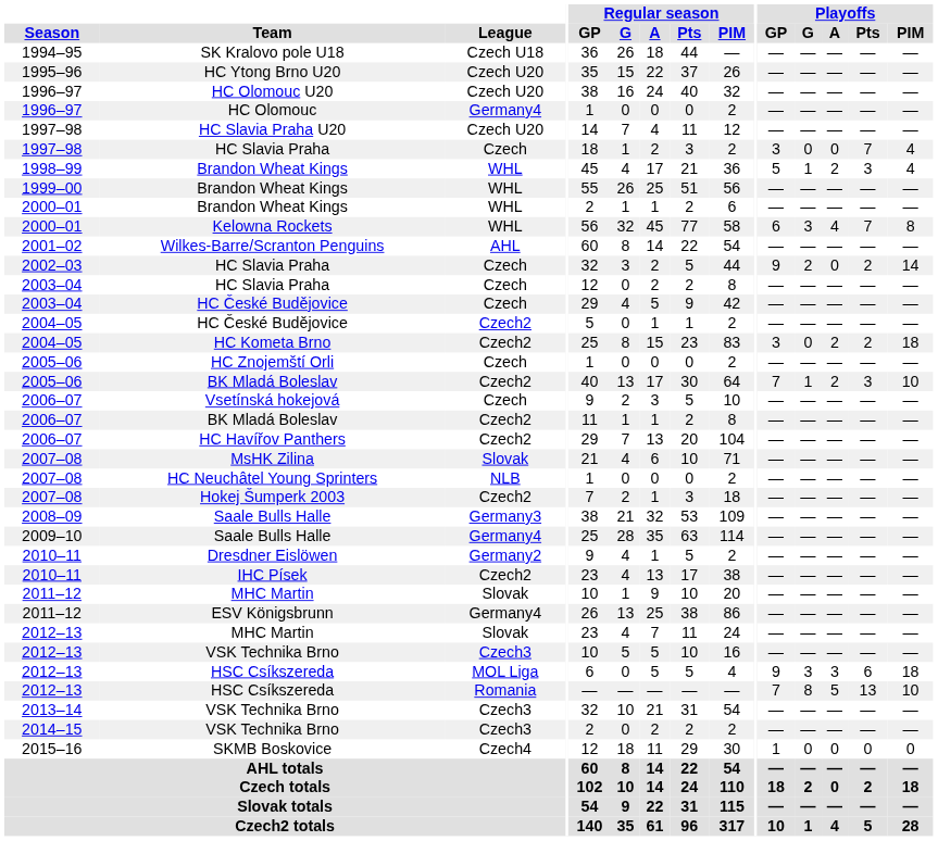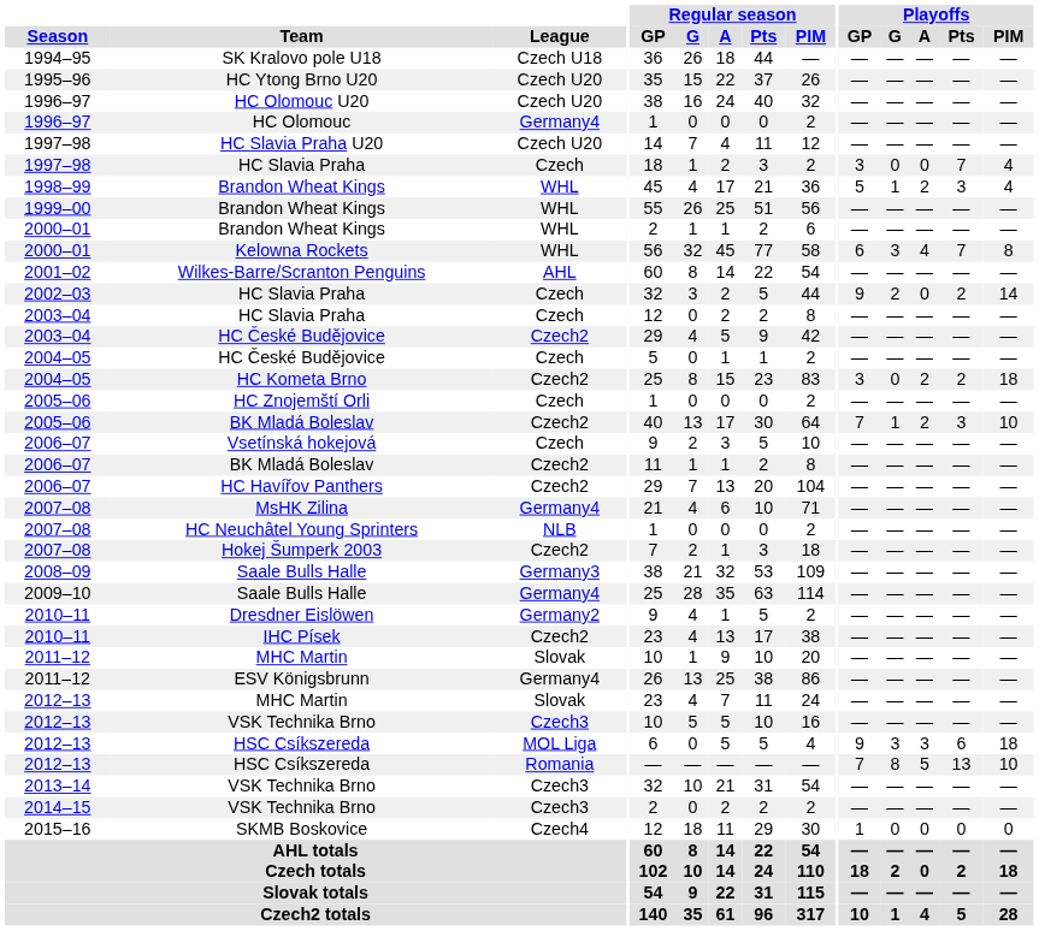2003–04 / HC České Budějovice | League: Czech -> Czech2
2004–05 / HC České Budějovice | League: Czech2 -> Czech
MsHK Zilina | League: Slovak -> Germany4
